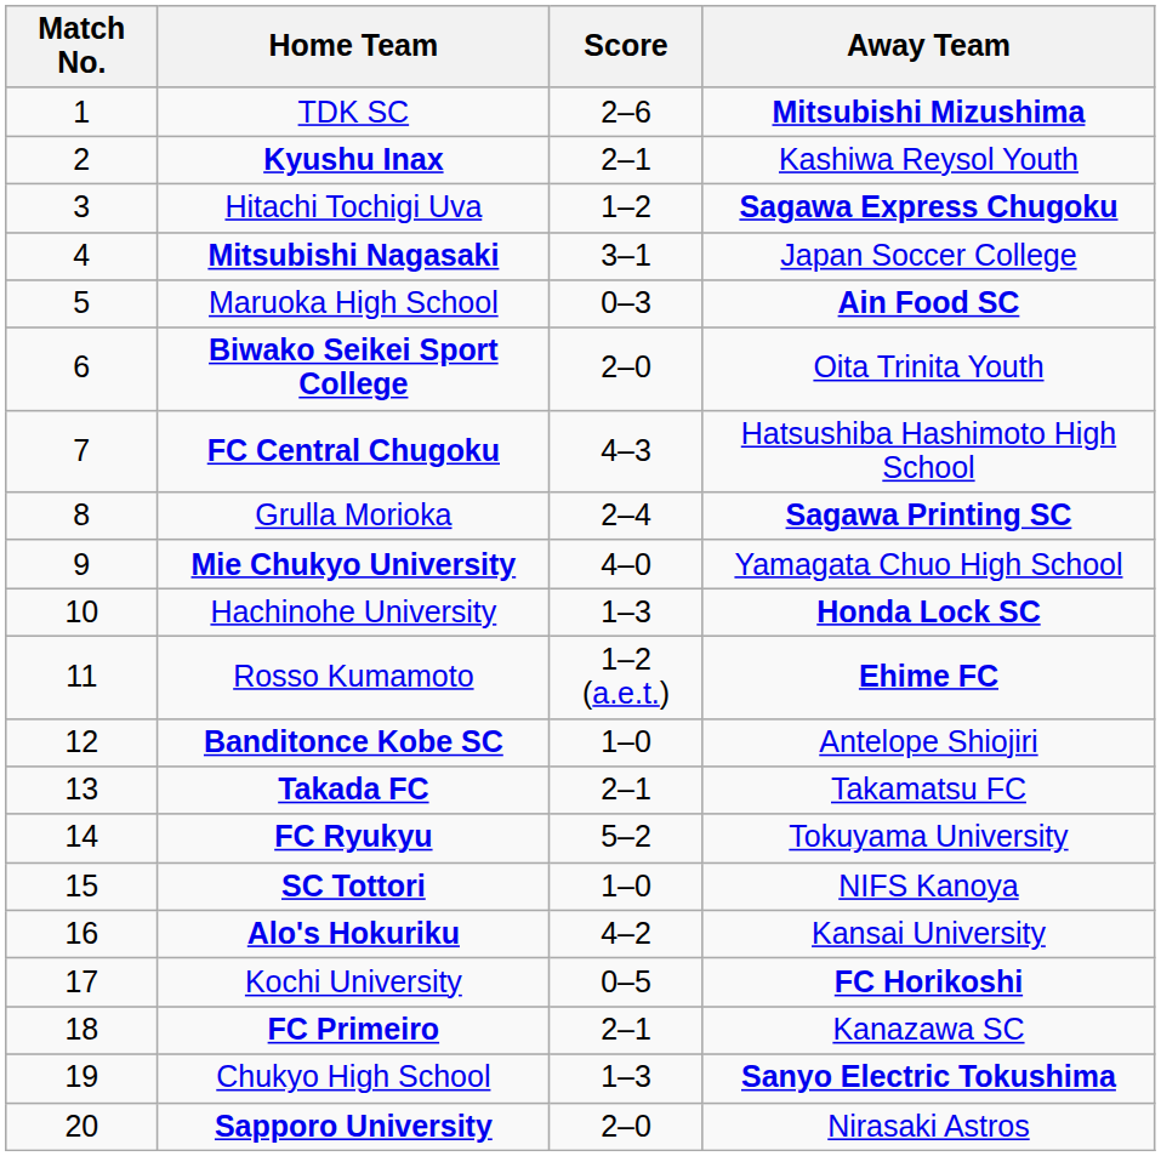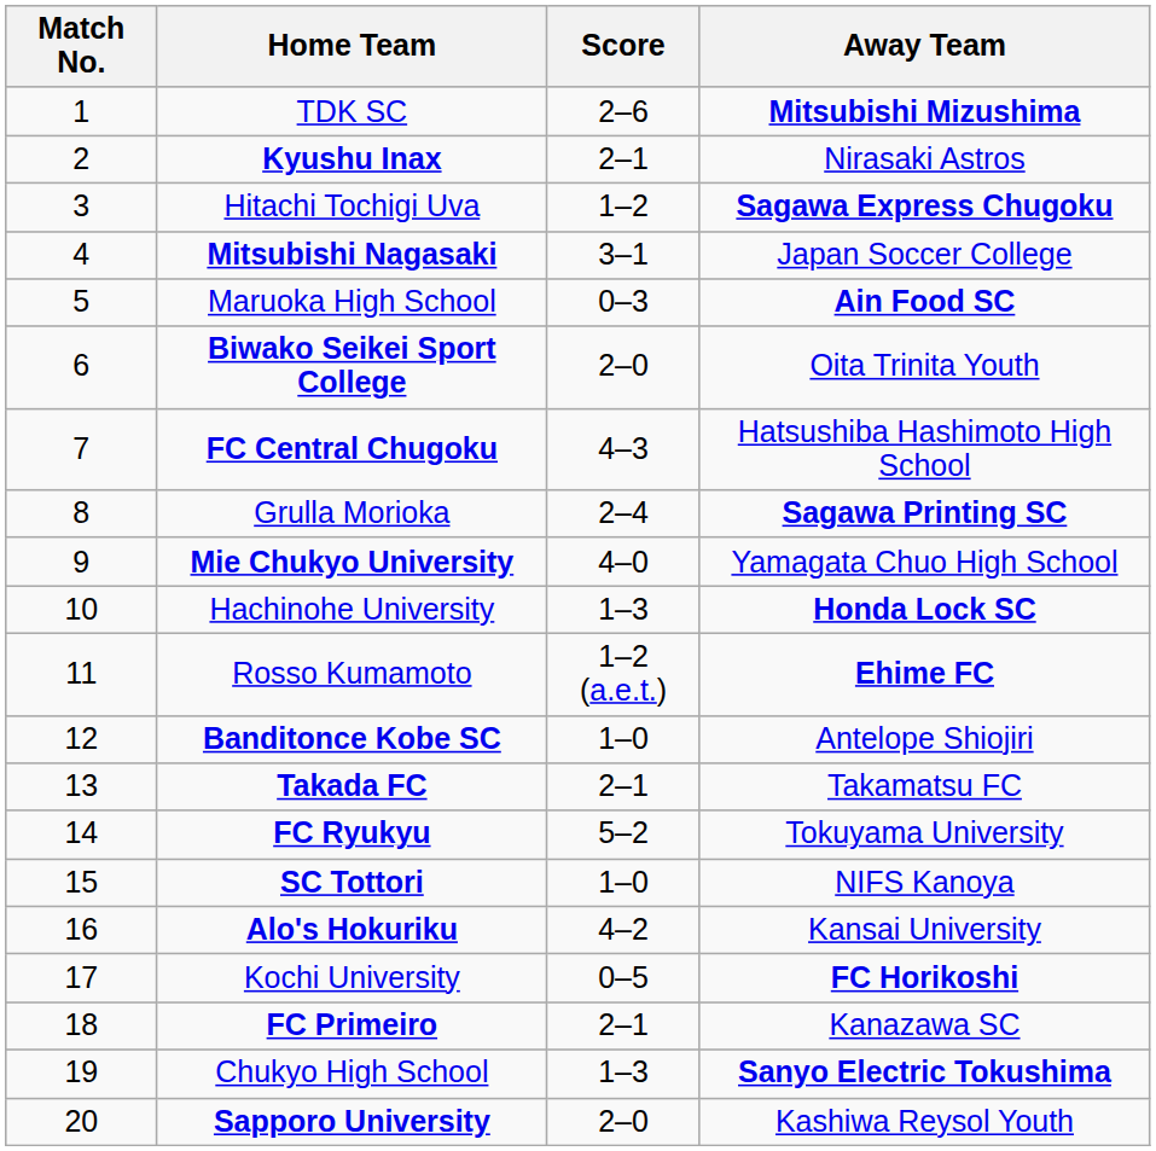Kyushu Inax | Away Team: Kashiwa Reysol Youth -> Nirasaki Astros
Sapporo University | Away Team: Nirasaki Astros -> Kashiwa Reysol Youth
